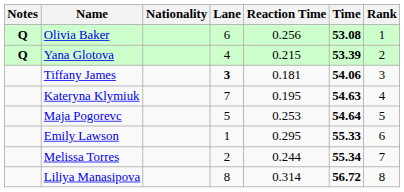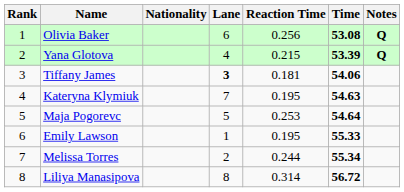columns swapped: Rank <-> Notes
Emily Lawson | Reaction Time: 0.295 -> 0.195
